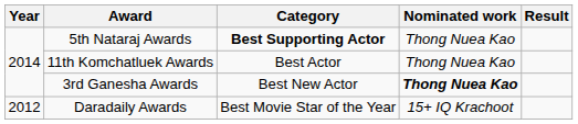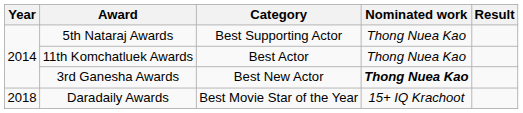5th Nataraj Awards | Category: bold -> normal
Daradaily Awards | Year: 2012 -> 2018
